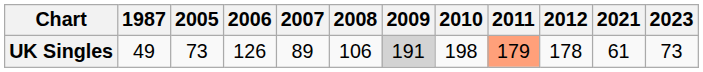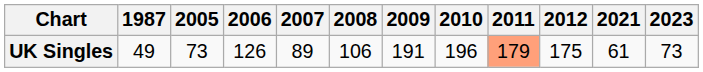UK Singles | 2009: lightgrey background -> no background
UK Singles | 2010: 198 -> 196
UK Singles | 2012: 178 -> 175
